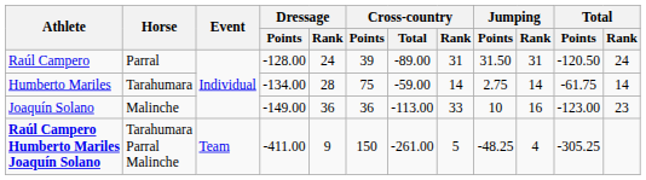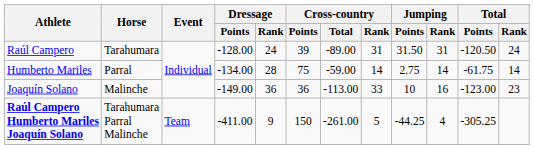Raúl Campero | Horse: Parral -> Tarahumara
Humberto Mariles | Horse: Tarahumara -> Parral
Raúl Campero Humberto Mariles Joaquín Solano | Jumping / Points: -48.25 -> -44.25
